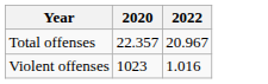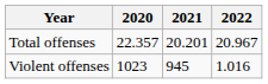+ column: 2021 | 20.201 | 945
